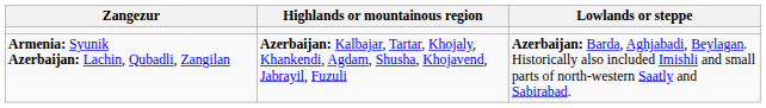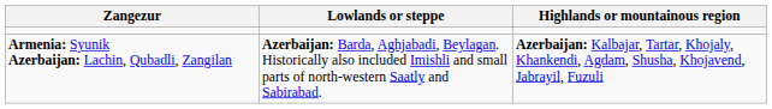columns swapped: Highlands or mountainous region <-> Lowlands or steppe
